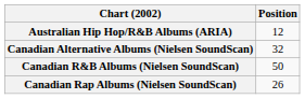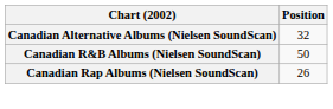- row: Australian Hip Hop/R&B Albums (ARIA) | 12
